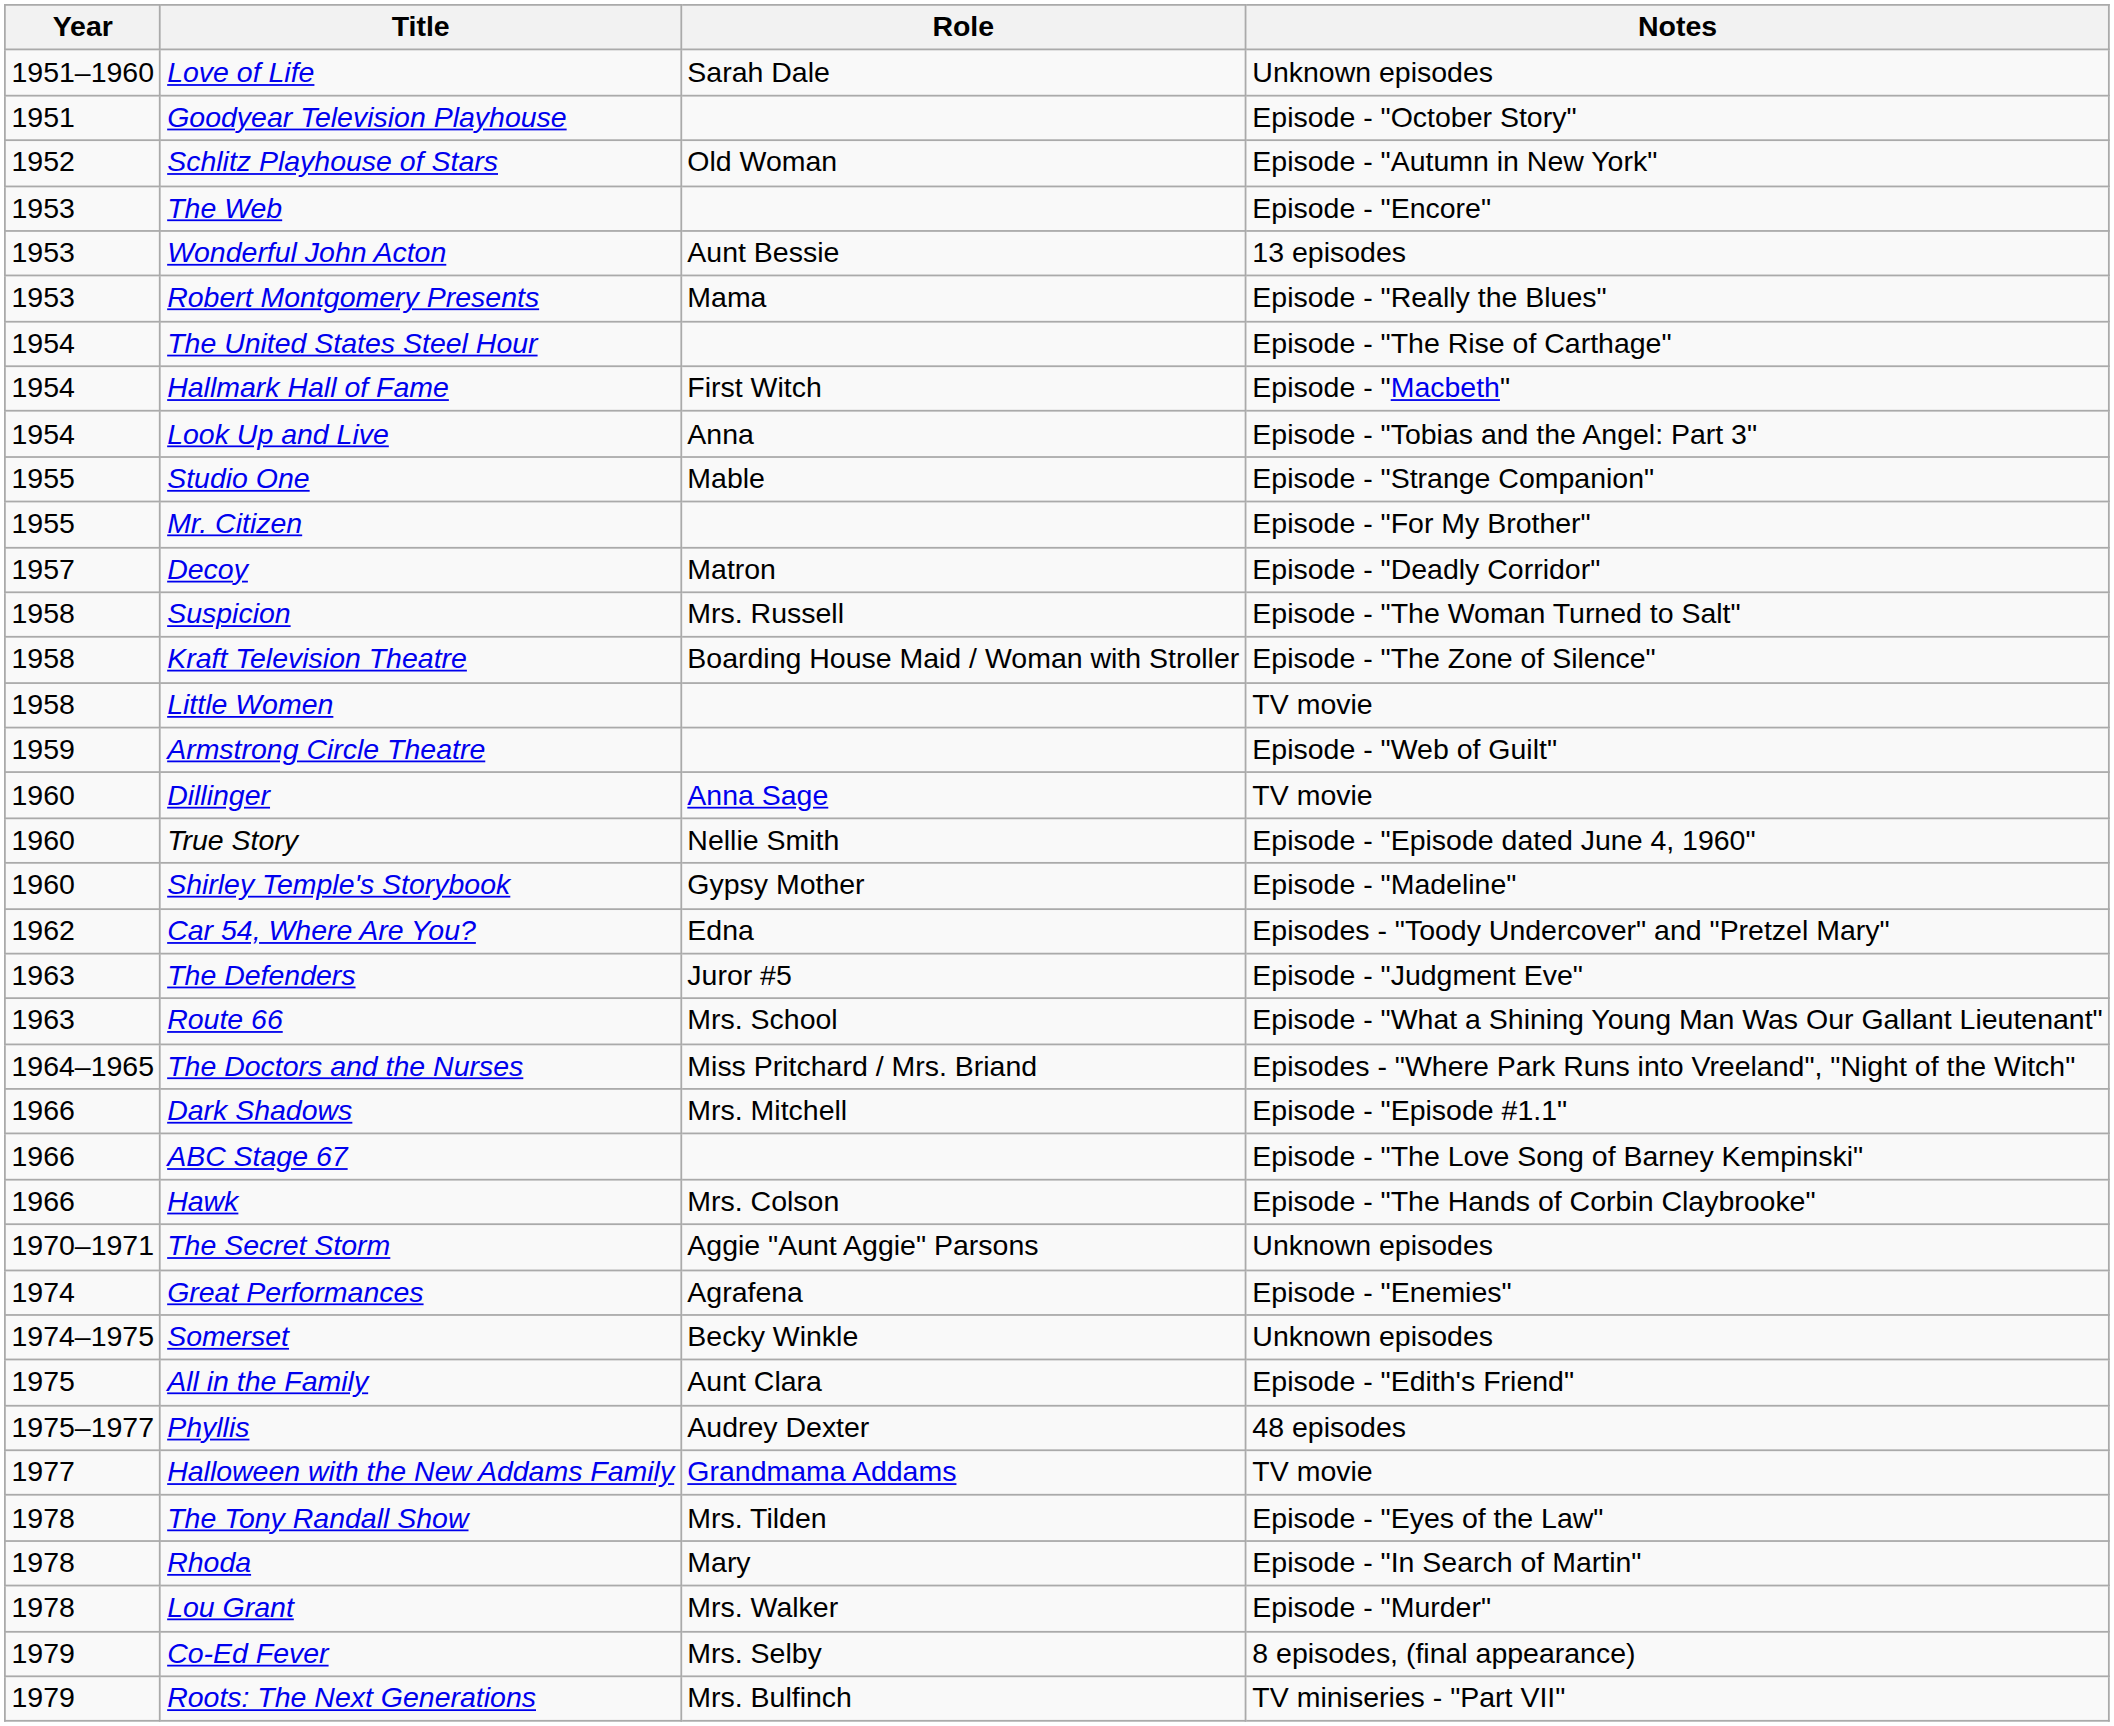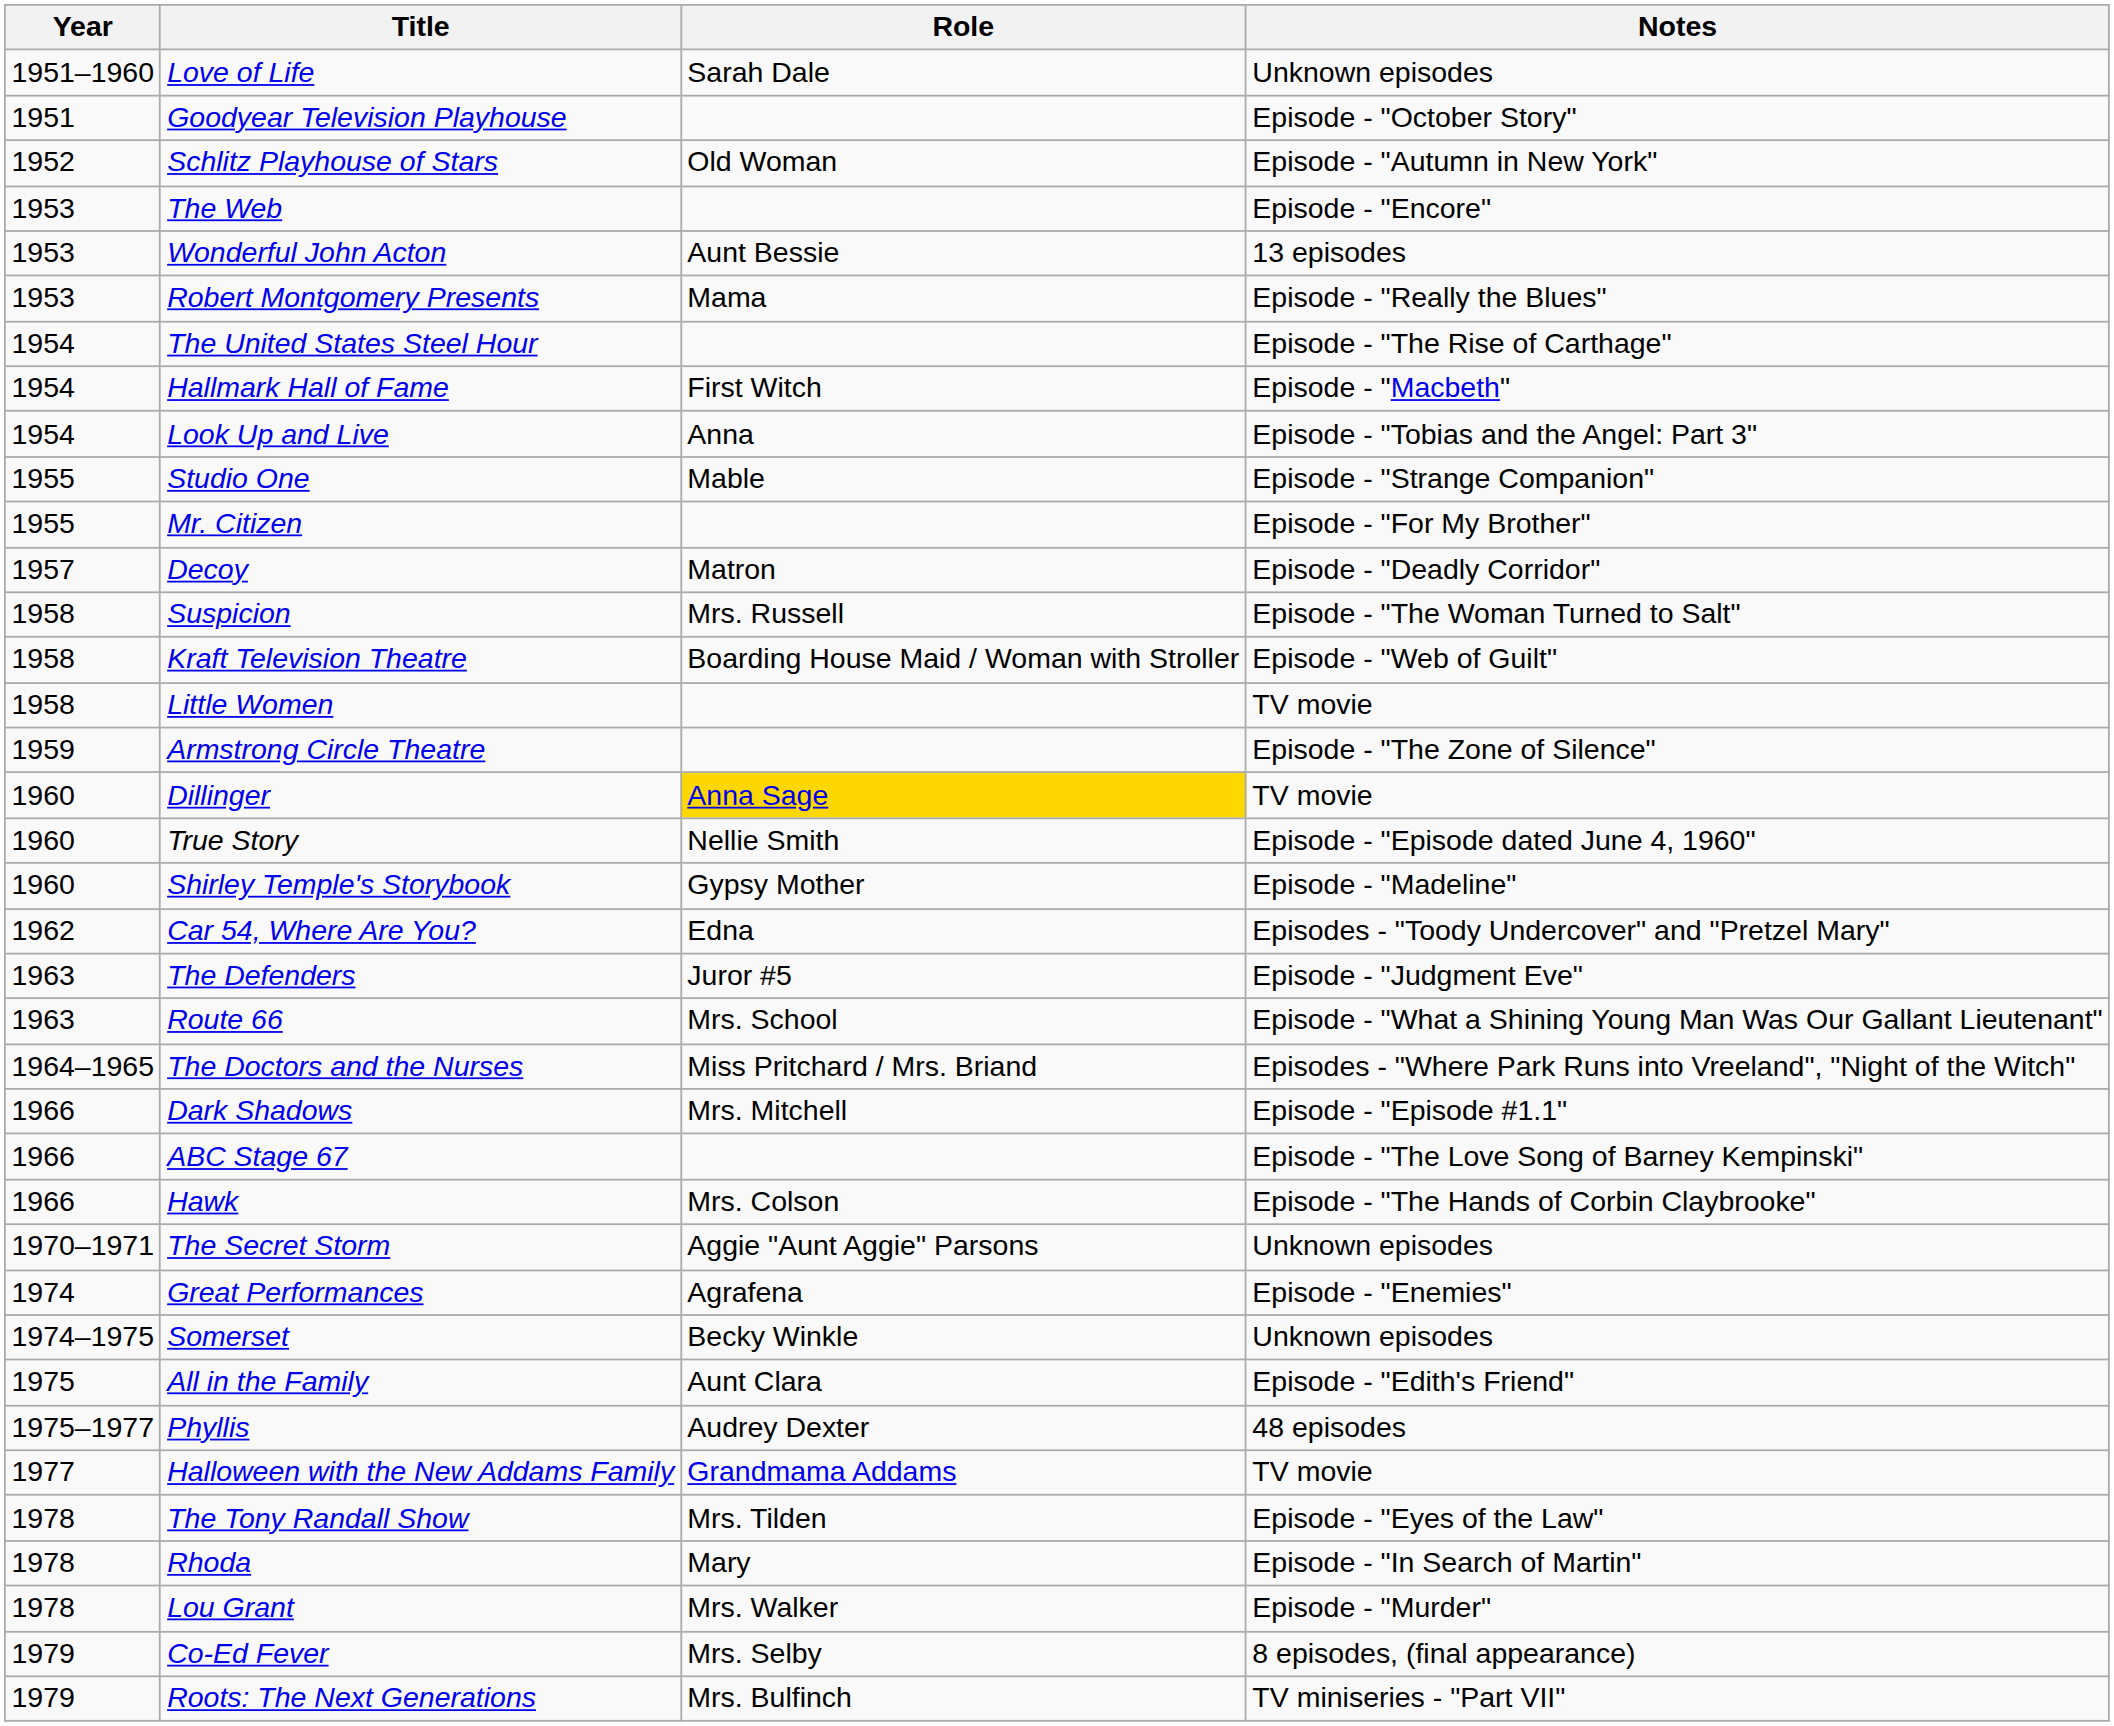Kraft Television Theatre | Notes: Episode - "The Zone of Silence" -> Episode - "Web of Guilt"
Armstrong Circle Theatre | Notes: Episode - "Web of Guilt" -> Episode - "The Zone of Silence"
Dillinger | Role: no background -> gold background
